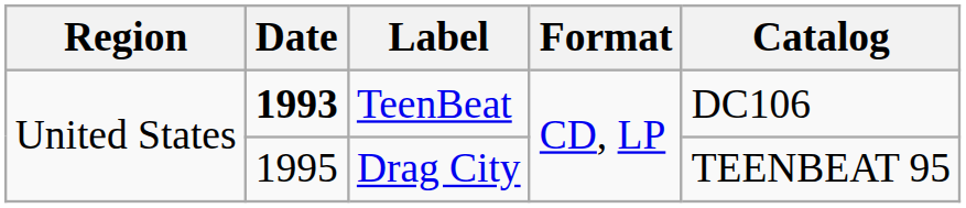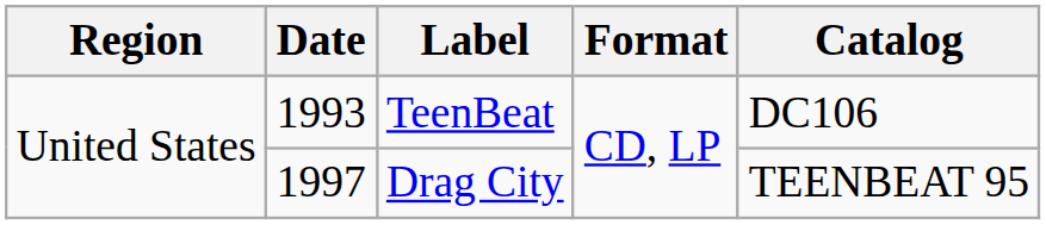TeenBeat | Date: bold -> normal
Drag City | Date: 1995 -> 1997
